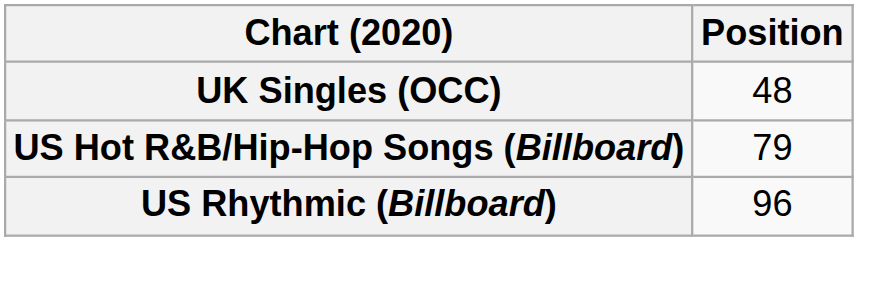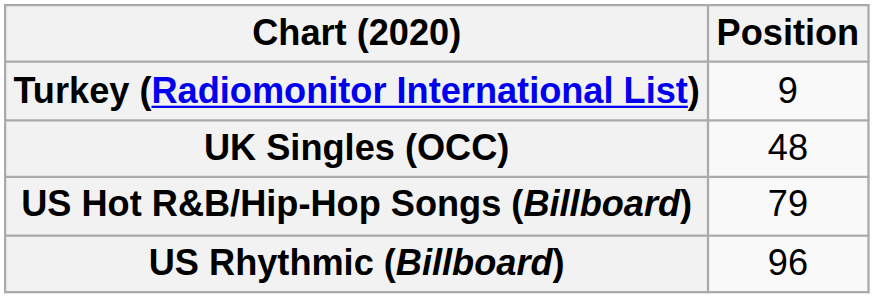+ row: Turkey (Radiomonitor International List) | 9
